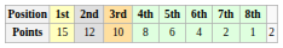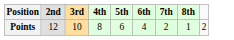- column: 1st | 15
